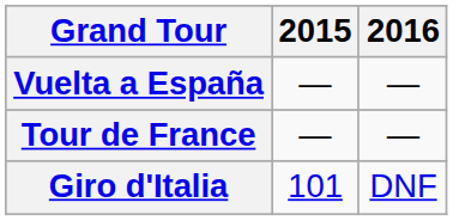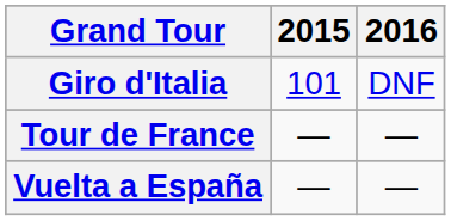rows swapped: Giro d'Italia <-> Vuelta a España
